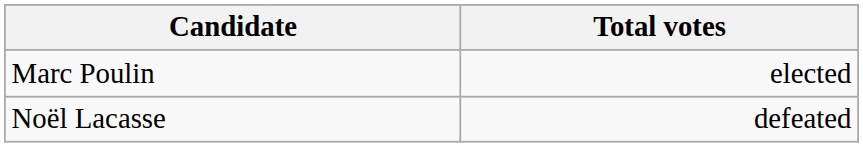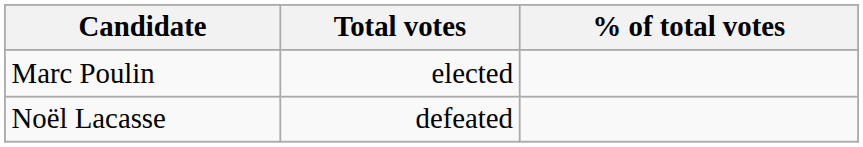+ column: % of total votes
